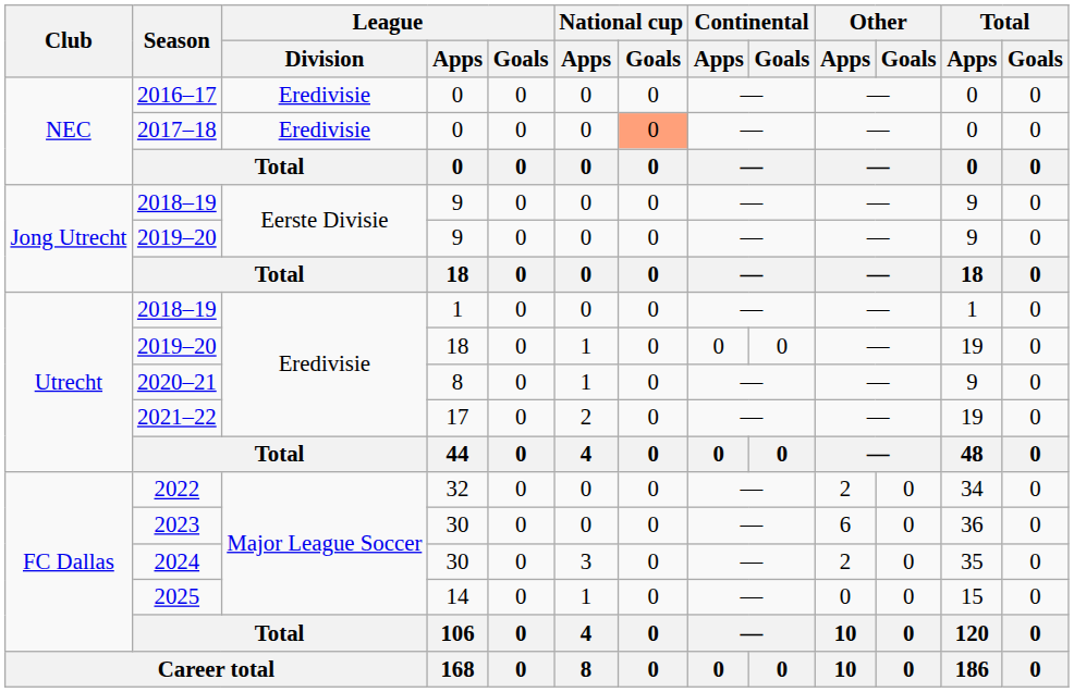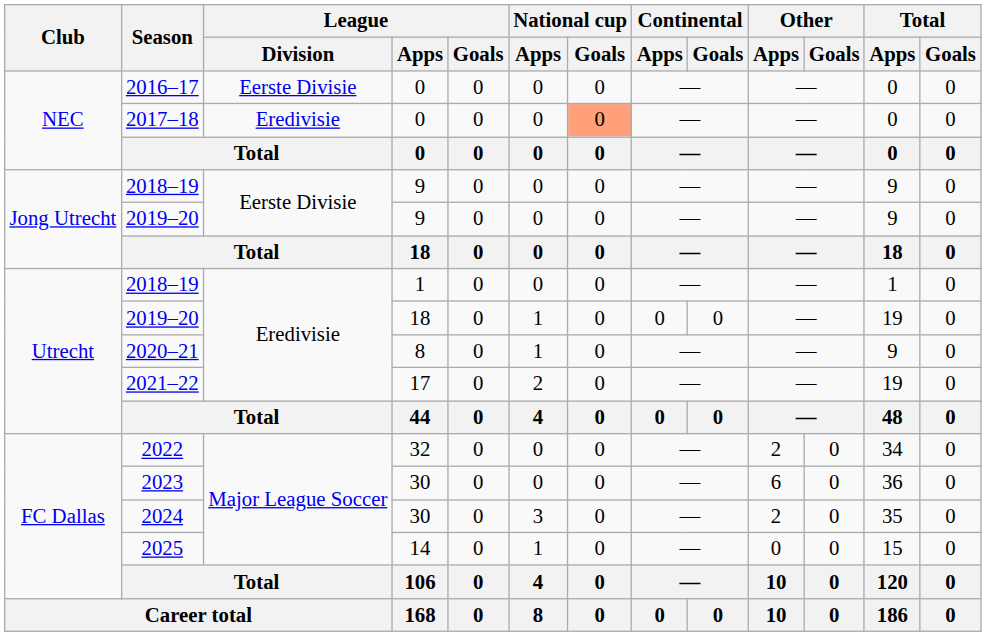2016–17 | League / Division: Eredivisie -> Eerste Divisie
